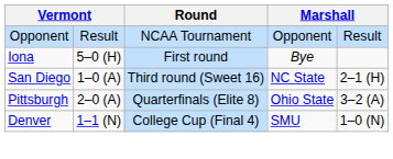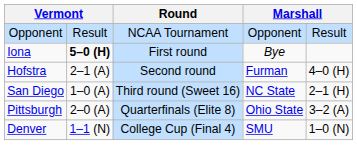Iona | column 2: normal -> bold
+ row: Hofstra | 2–1 (A) | Second round | Furman | 4–0 (H)
